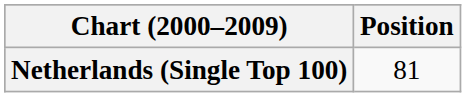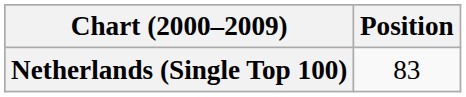Netherlands (Single Top 100) | Position: 81 -> 83
